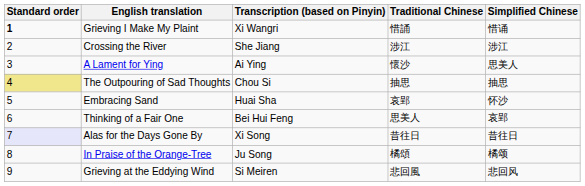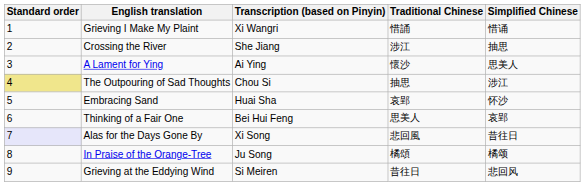Grieving I Make My Plaint | Standard order: bold -> normal
Crossing the River | Simplified Chinese: 涉江 -> 抽思
The Outpouring of Sad Thoughts | Simplified Chinese: 抽思 -> 涉江
Alas for the Days Gone By | Traditional Chinese: 昔往日 -> 悲回風
Grieving at the Eddying Wind | Traditional Chinese: 悲回風 -> 昔往日
